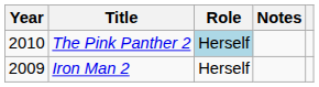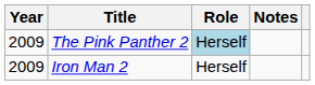The Pink Panther 2 | Year: 2010 -> 2009
